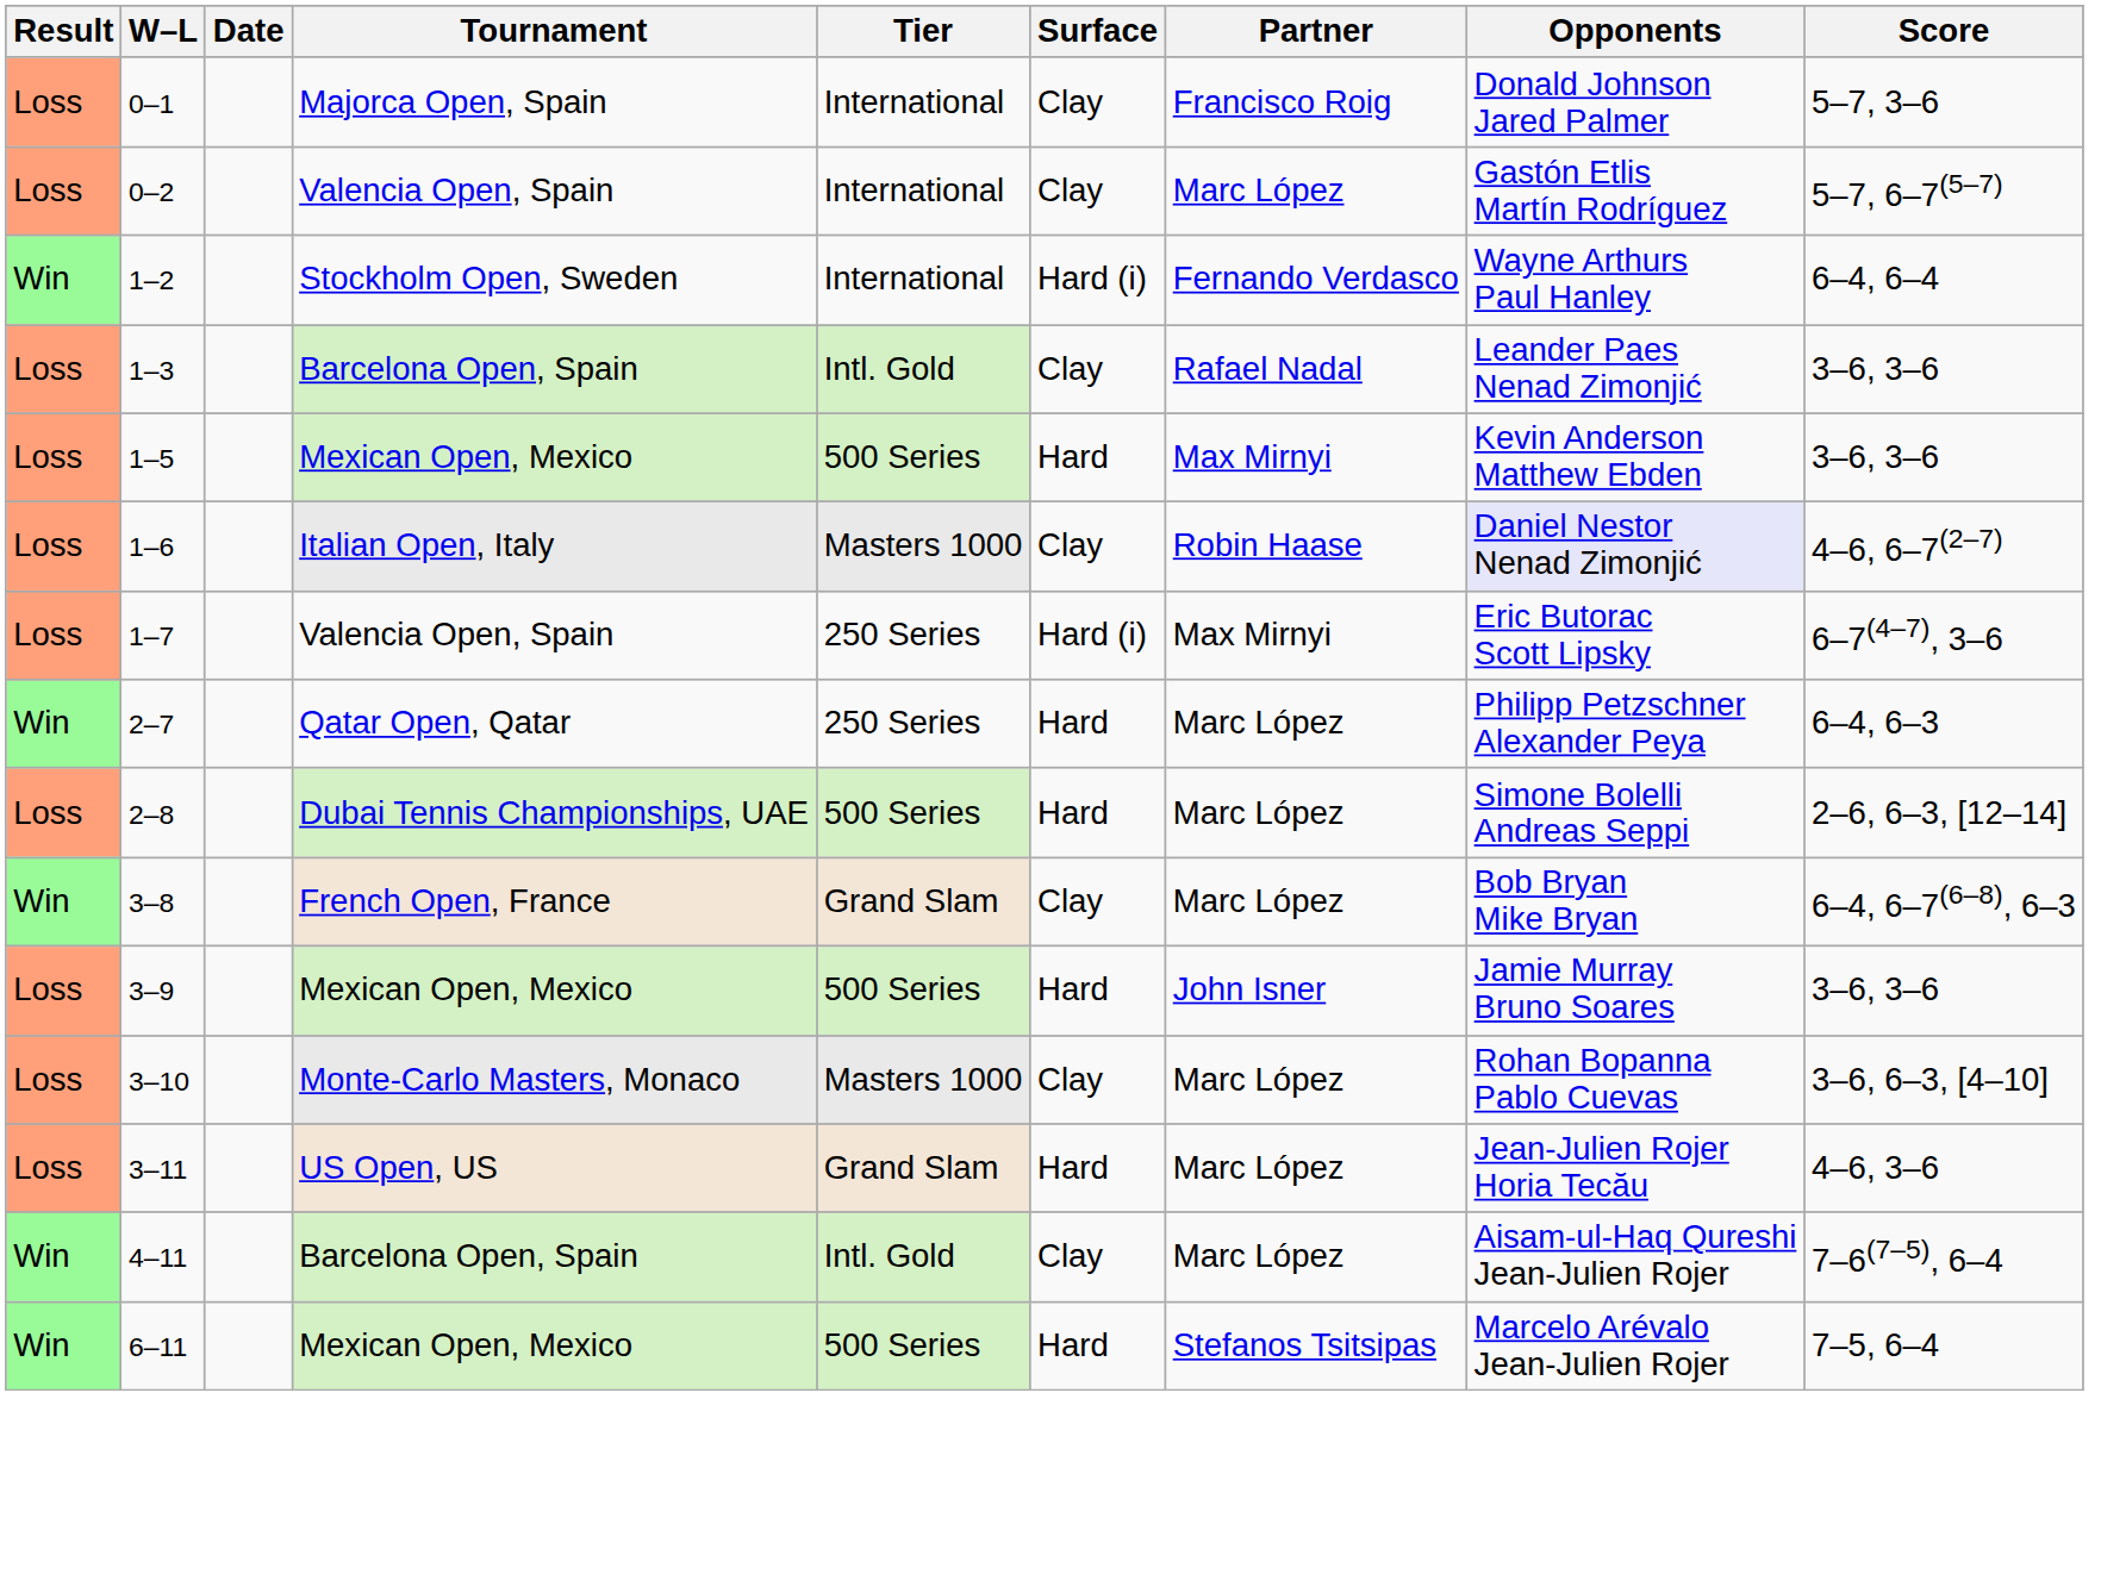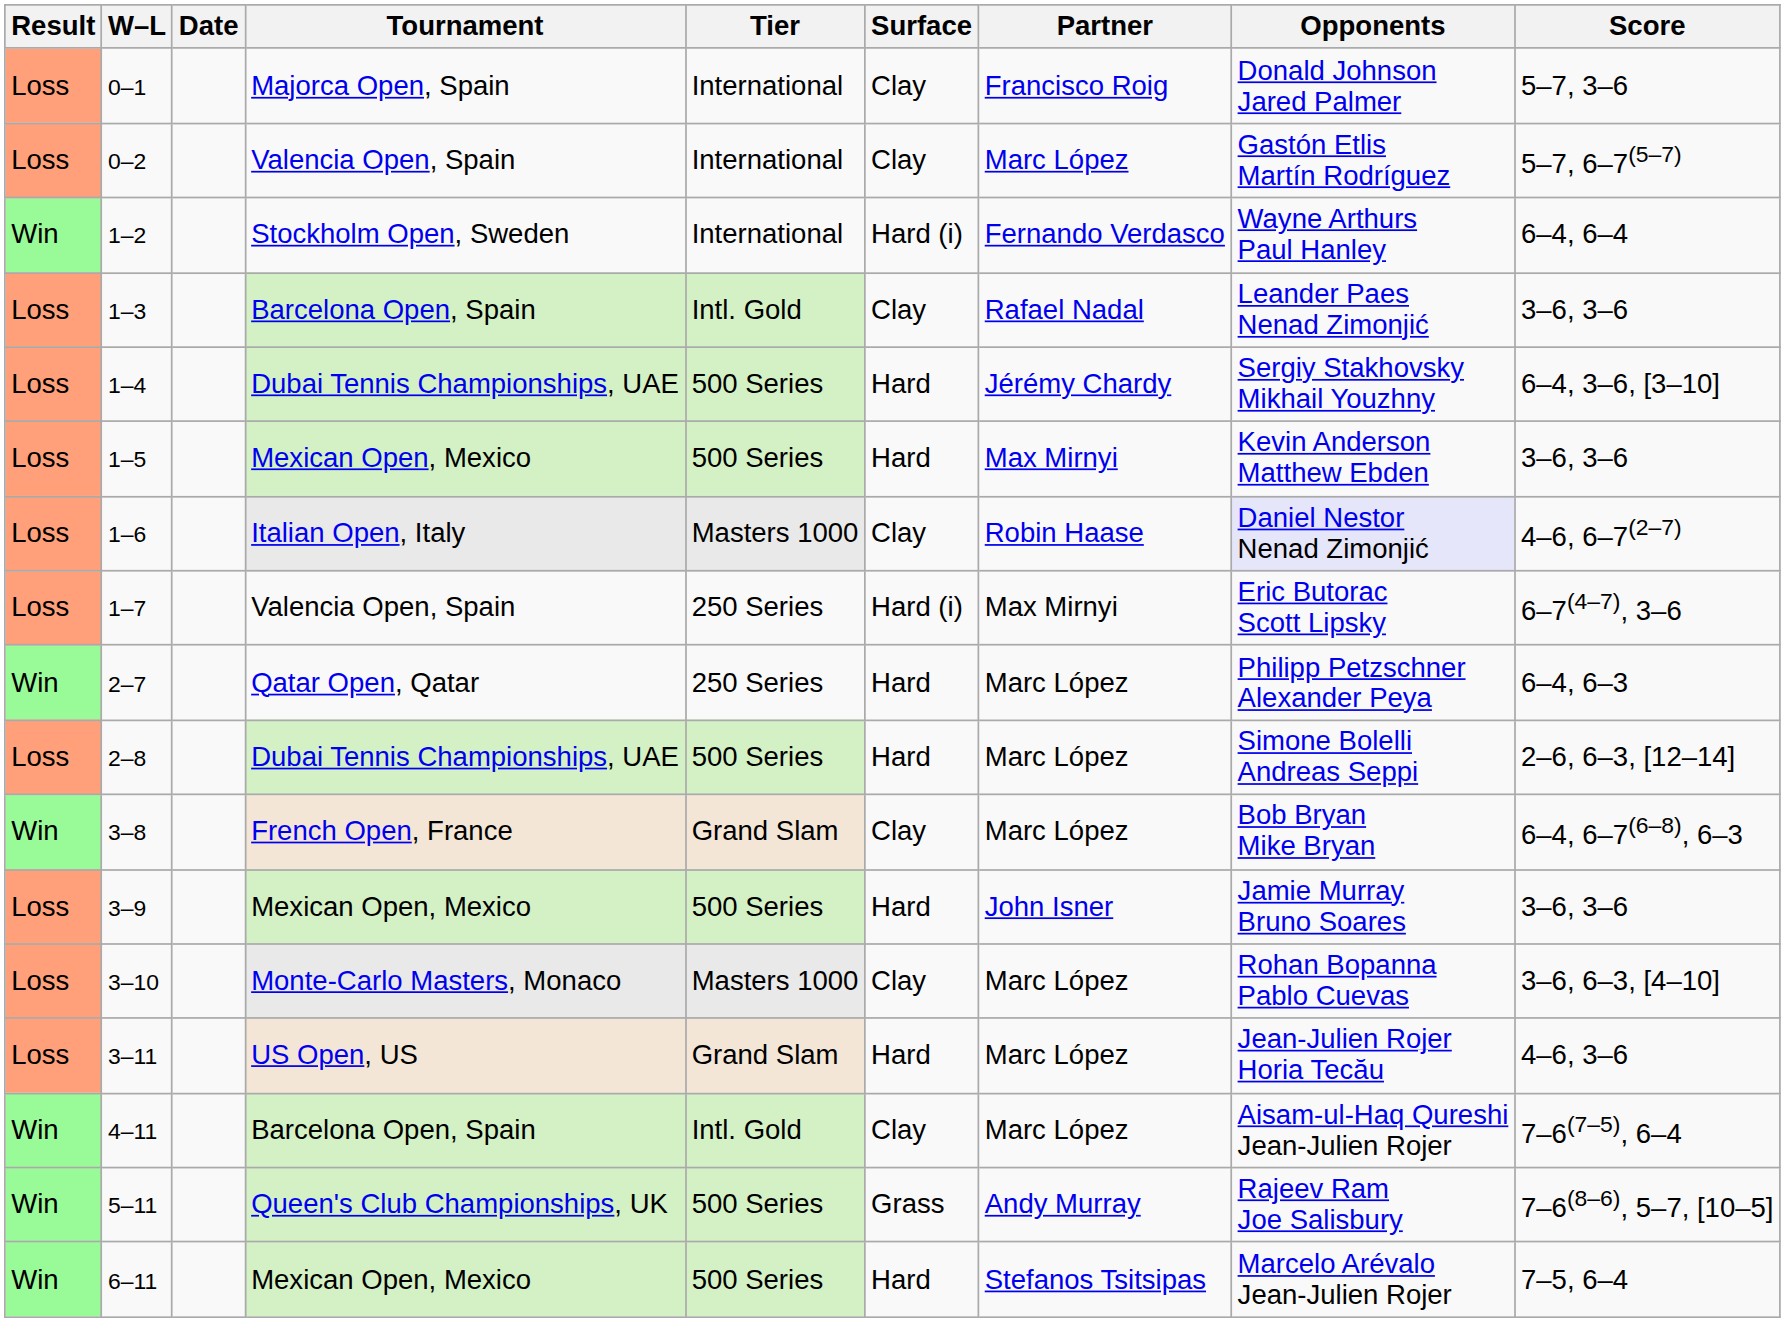+ row: Loss | 1–4 | Dubai Tennis Championships, UAE | 500 Series | Hard | Jérémy Chardy | Sergiy Stakhovsky Mikhail Youzhny | 6–4, 3–6, [3–10]
+ row: Win | 5–11 | Queen's Club Championships, UK | 500 Series | Grass | Andy Murray | Rajeev Ram Joe Salisbury | 7–6(8–6), 5–7, [10–5]
